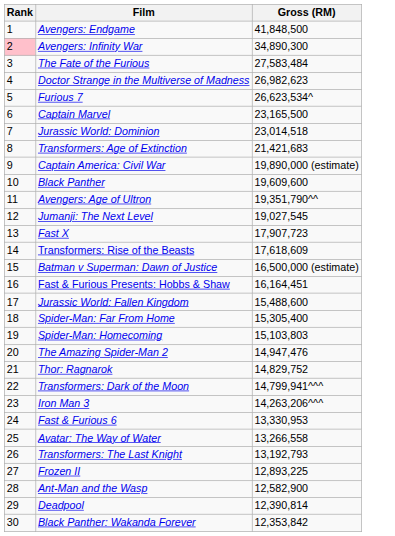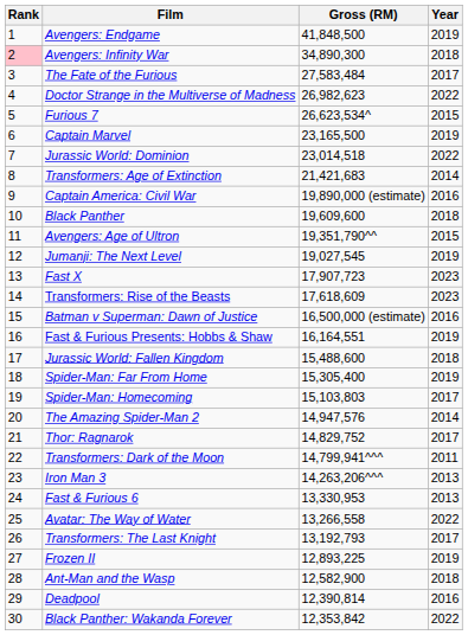+ column: Year | 2019 | 2018 | 2017 | 2022 | 2015 | 2019 | 2022 | 2014 | 2016 | 2018 | 2015 | 2019 | 2023 | 2023 | 2016 | 2019 | 2018 | 2019 | 2017 | 2014 | 2017 | 2011 | 2013 | 2013 | 2022 | 2017 | 2019 | 2018 | 2016 | 2022
Fast & Furious Presents: Hobbs & Shaw | Gross (RM): 16,164,451 -> 16,164,551
The Amazing Spider-Man 2 | Gross (RM): 14,947,476 -> 14,947,576
